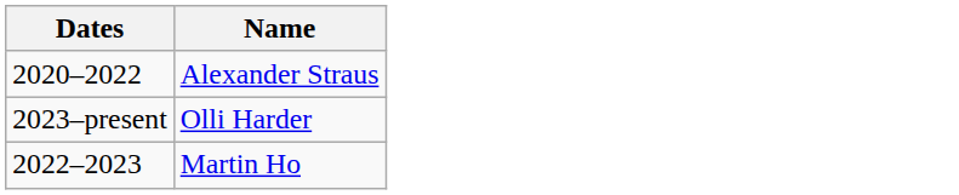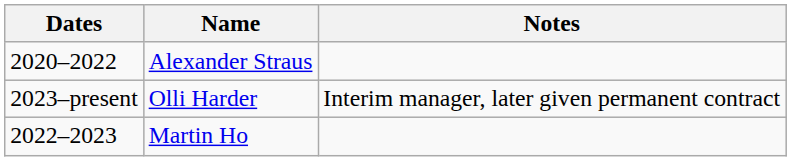+ column: Notes | Interim manager, later given permanent contract
